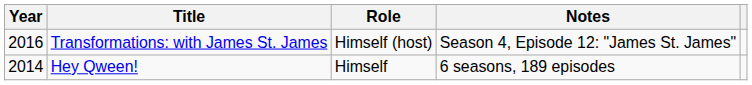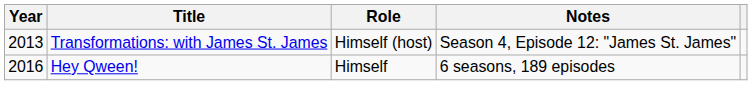Transformations: with James St. James | Year: 2016 -> 2013
Hey Qween! | Year: 2014 -> 2016
